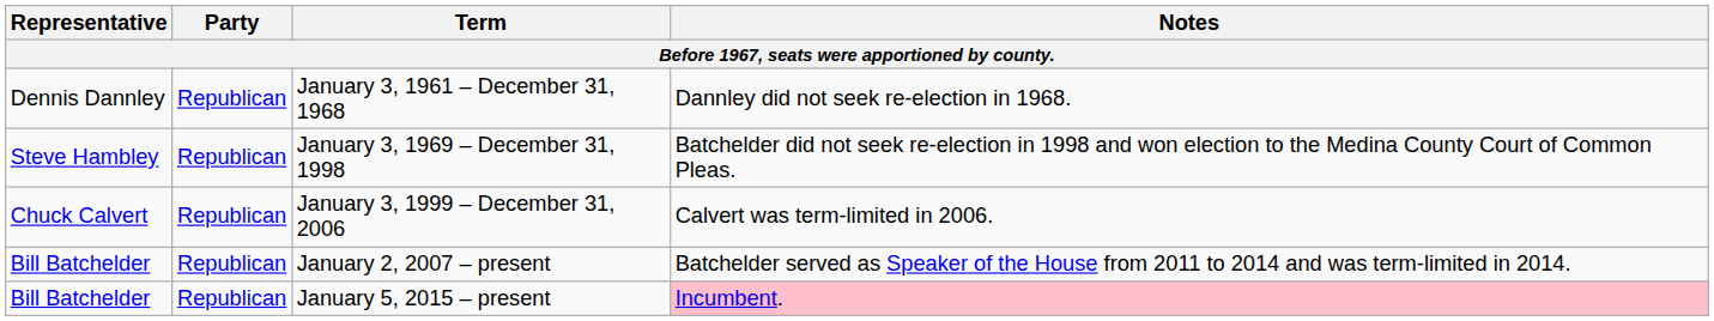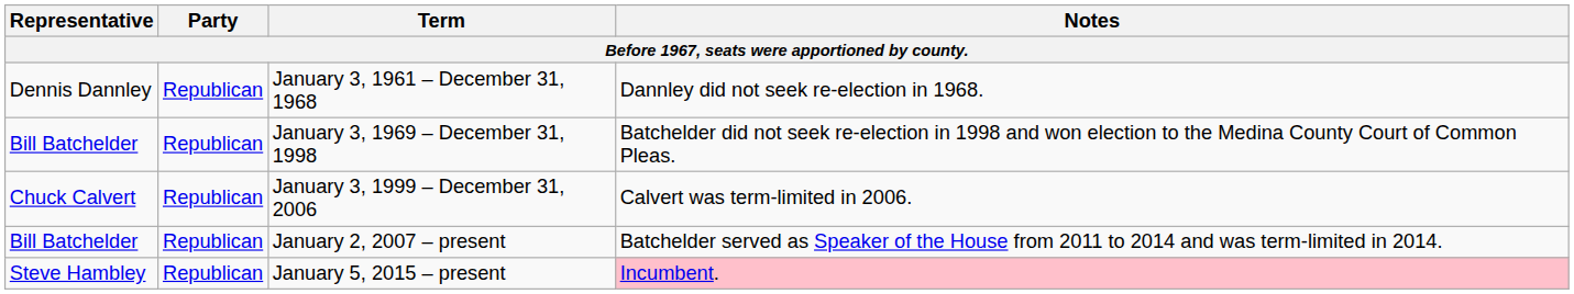January 3, 1969 – December 31, 1998 | Representative: Steve Hambley -> Bill Batchelder
January 5, 2015 – present | Representative: Bill Batchelder -> Steve Hambley
